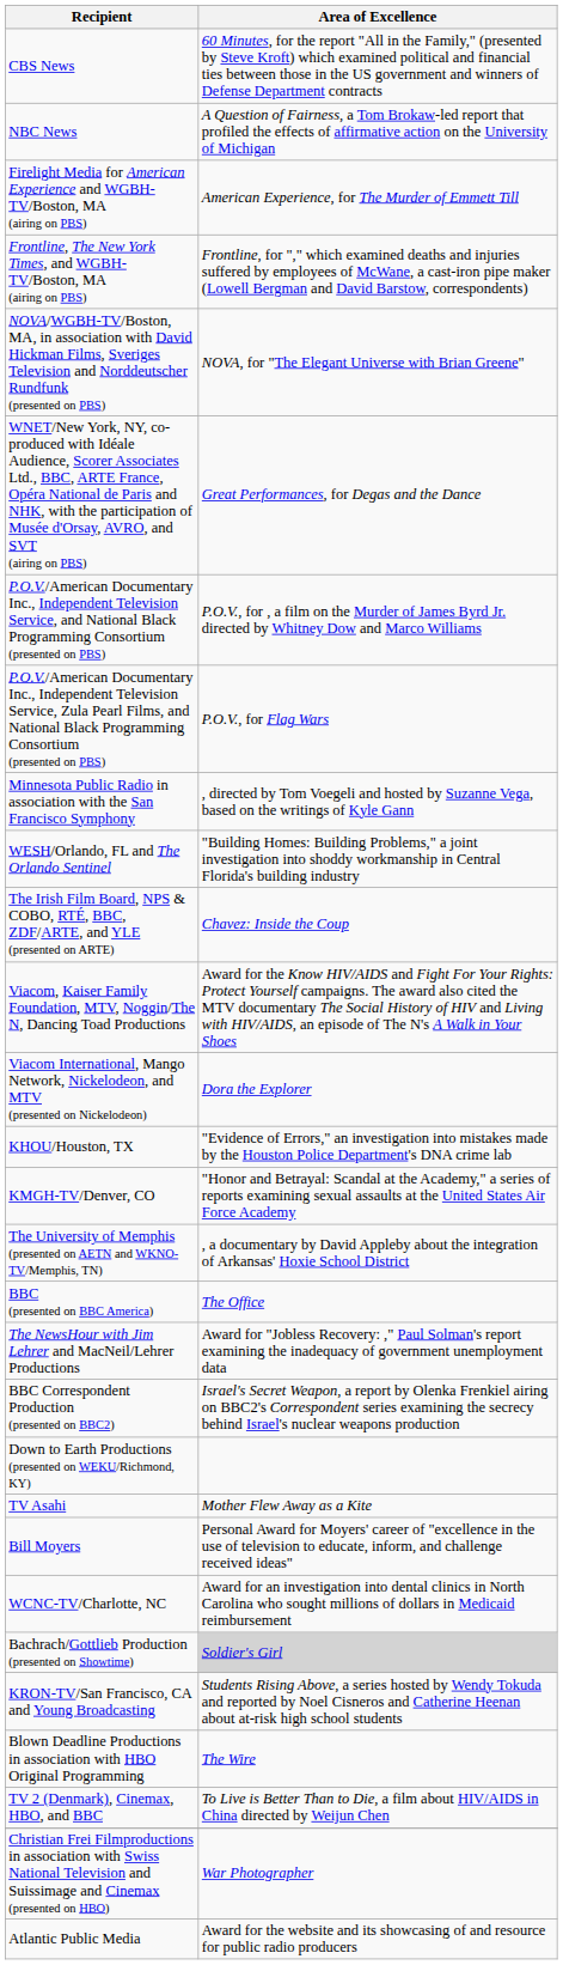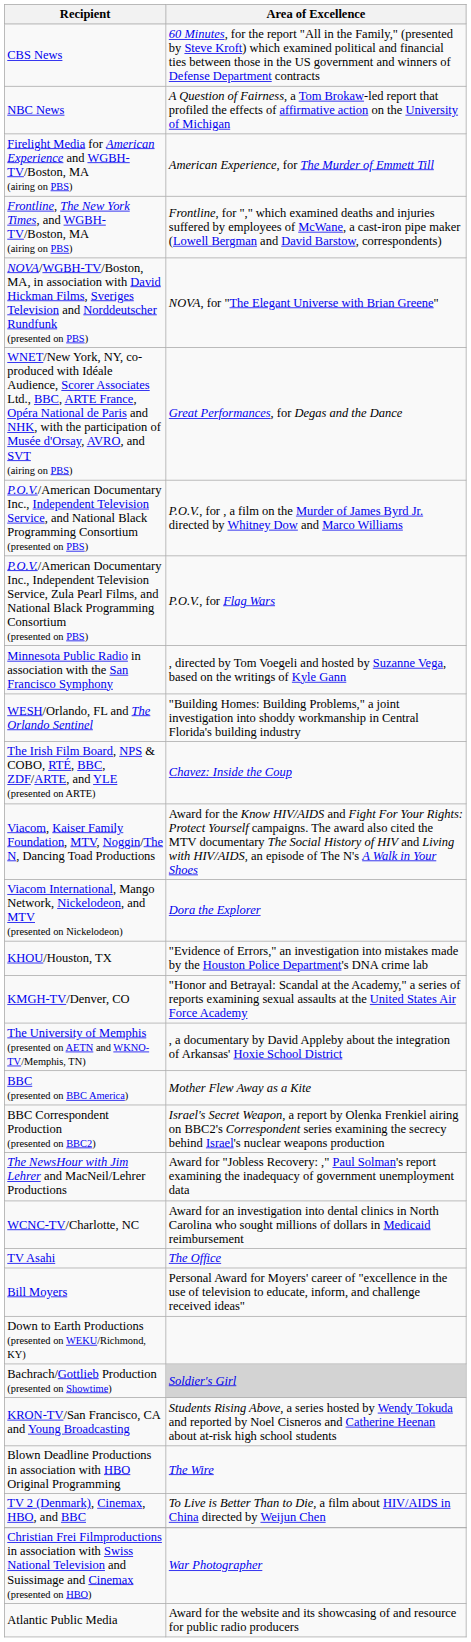BBC (presented on BBC America) | Area of Excellence: The Office -> Mother Flew Away as a Kite
rows swapped: BBC Correspondent Production (presented on BBC2) <-> The NewsHour with Jim Lehrer and MacNeil/Lehrer Productions
rows swapped: WCNC-TV/Charlotte, NC <-> Down to Earth Productions (presented on WEKU/Richmond, KY)
TV Asahi | Area of Excellence: Mother Flew Away as a Kite -> The Office
